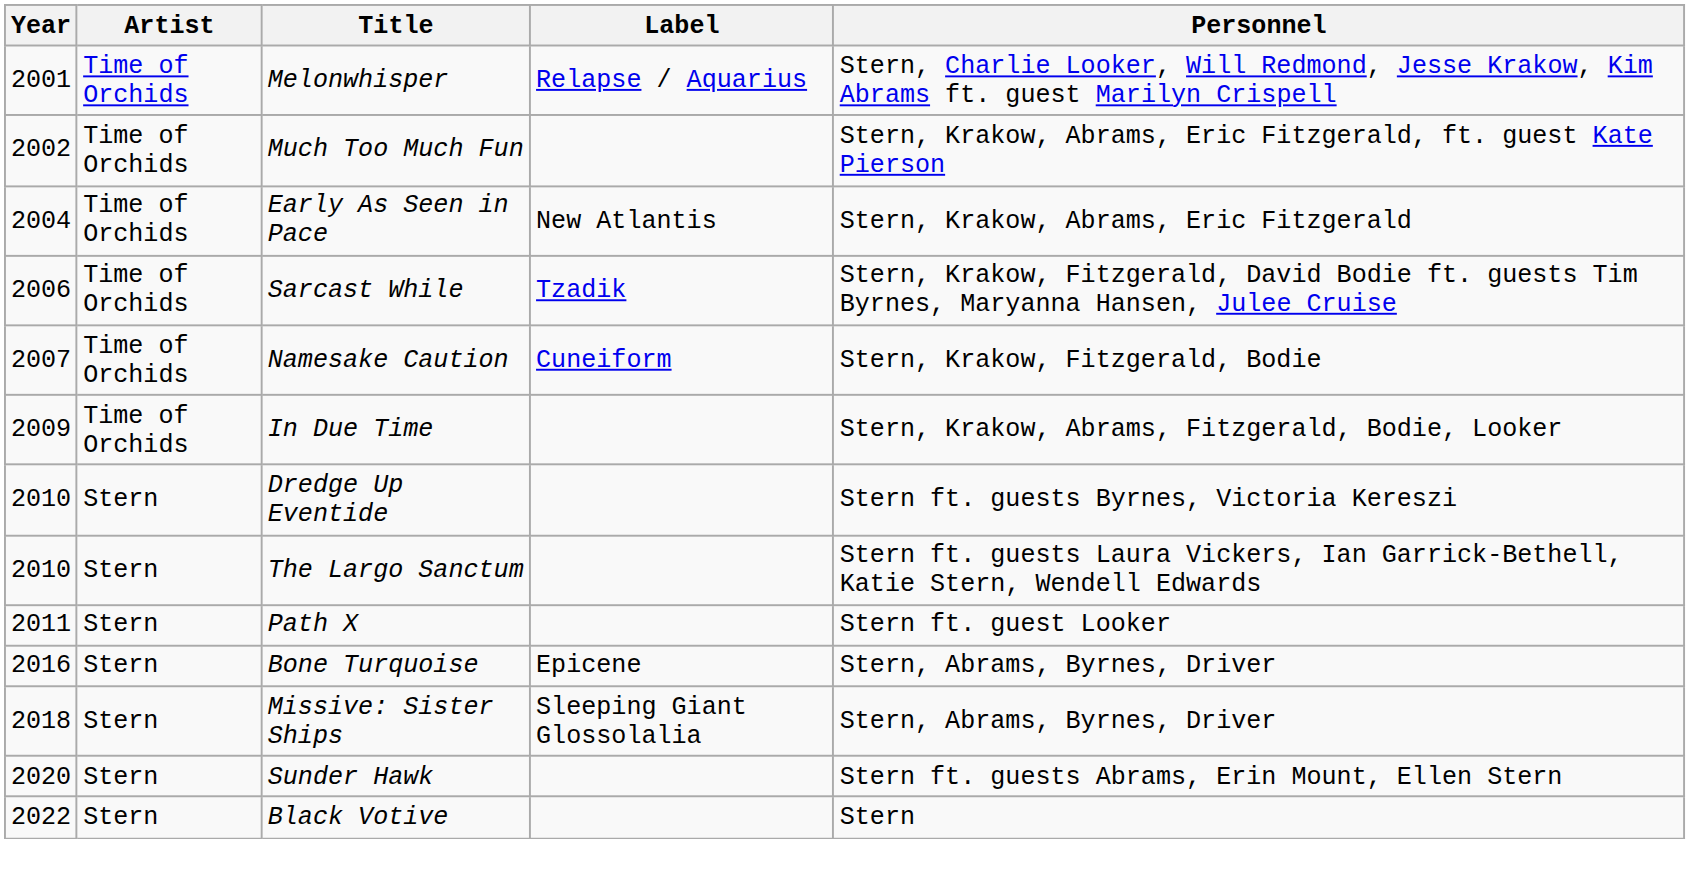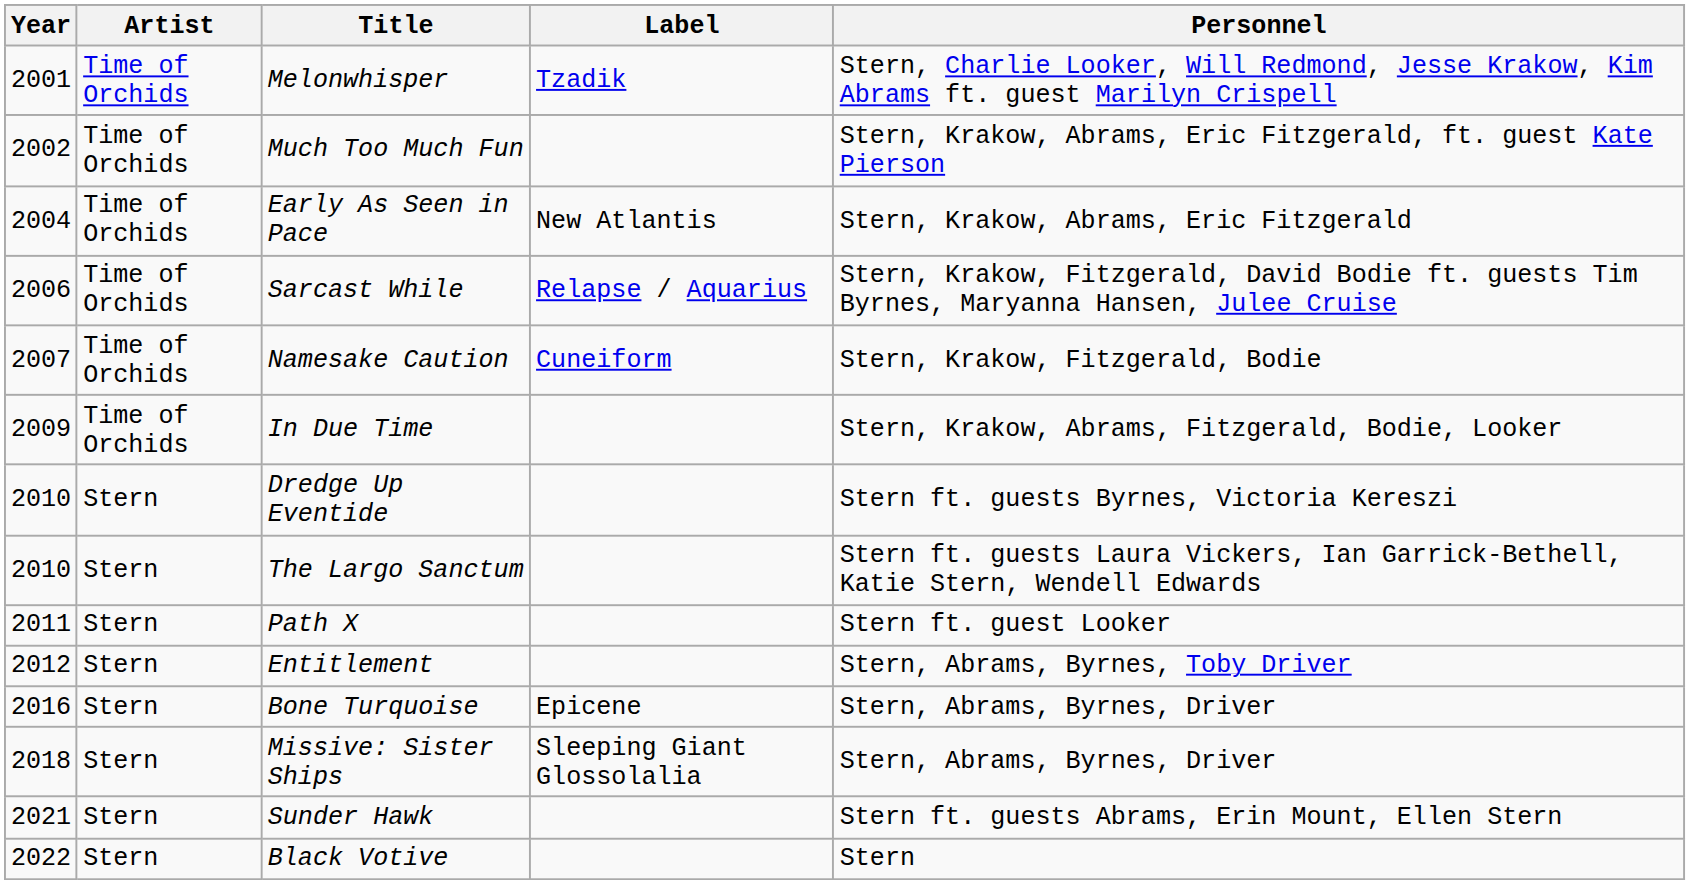Melonwhisper | Label: Relapse / Aquarius -> Tzadik
Sarcast While | Label: Tzadik -> Relapse / Aquarius
+ row: 2012 | Stern | Entitlement | Stern, Abrams, Byrnes, Toby Driver
Sunder Hawk | Year: 2020 -> 2021
